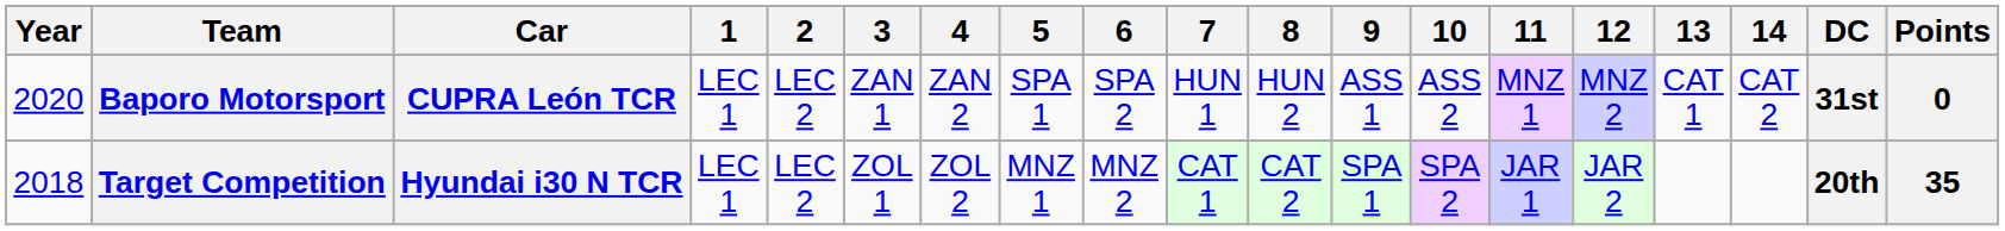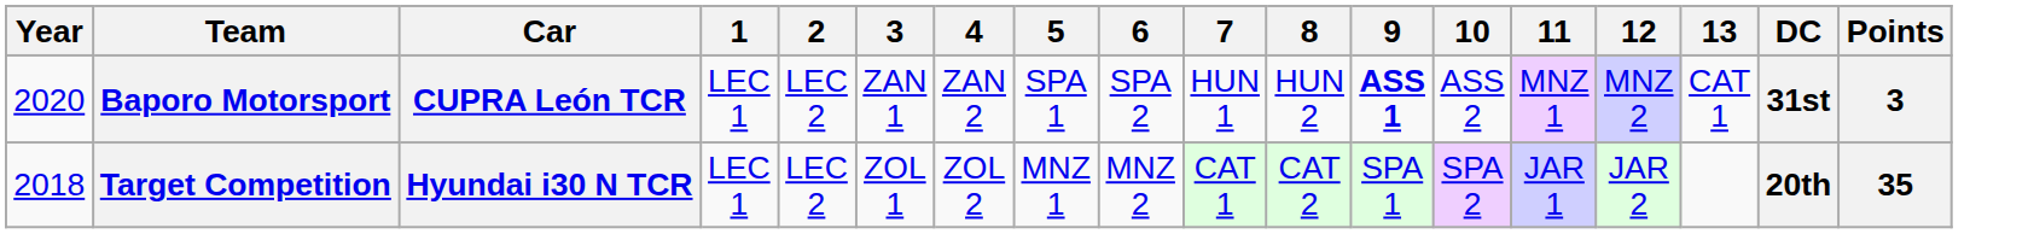- column: 14 | CAT 2
Baporo Motorsport | 9: normal -> bold
Baporo Motorsport | Points: 0 -> 3
